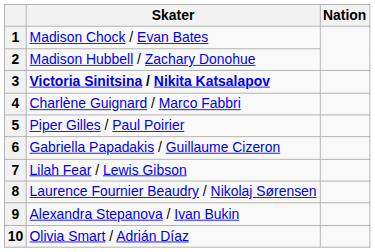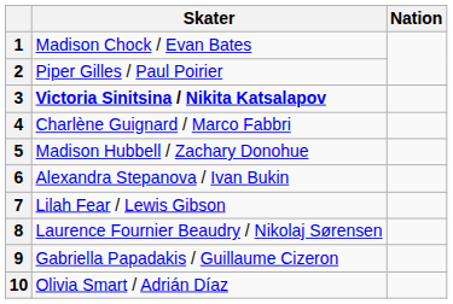2 | Skater: Madison Hubbell / Zachary Donohue -> Piper Gilles / Paul Poirier
5 | Skater: Piper Gilles / Paul Poirier -> Madison Hubbell / Zachary Donohue
6 | Skater: Gabriella Papadakis / Guillaume Cizeron -> Alexandra Stepanova / Ivan Bukin
9 | Skater: Alexandra Stepanova / Ivan Bukin -> Gabriella Papadakis / Guillaume Cizeron
